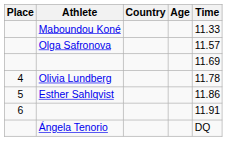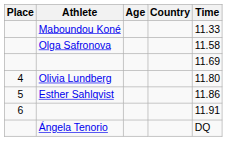columns swapped: Age <-> Country
Olga Safronova | Time: 11.57 -> 11.58
Olivia Lundberg | Time: 11.78 -> 11.80
